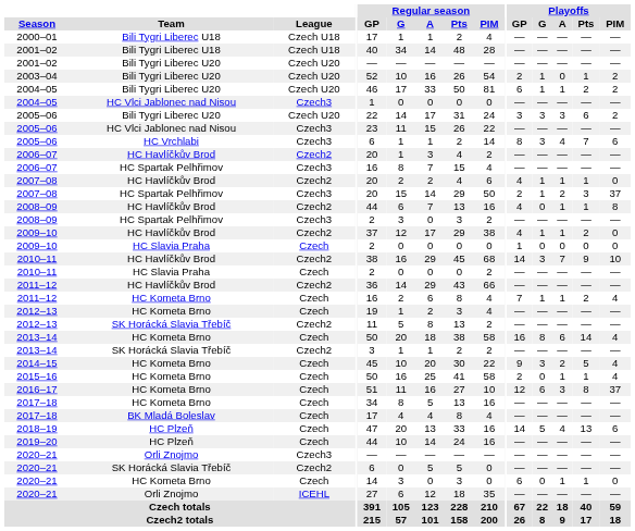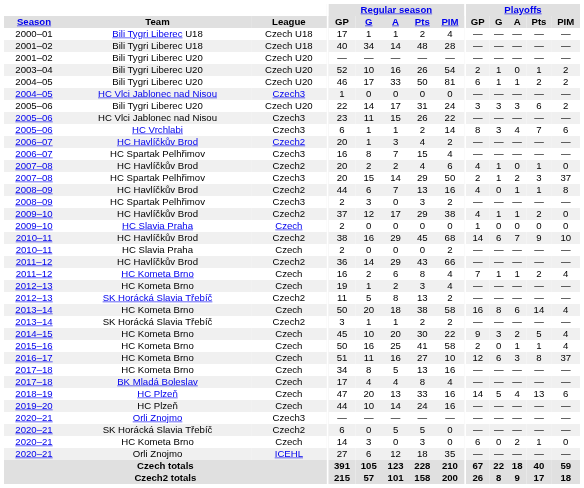2007–08 / HC Havlíčkův Brod | Playoffs / A: 1 -> 0
2010–11 / HC Havlíčkův Brod | Playoffs / G: 3 -> 6
2020–21 / HC Kometa Brno | Playoffs / A: 1 -> 2
